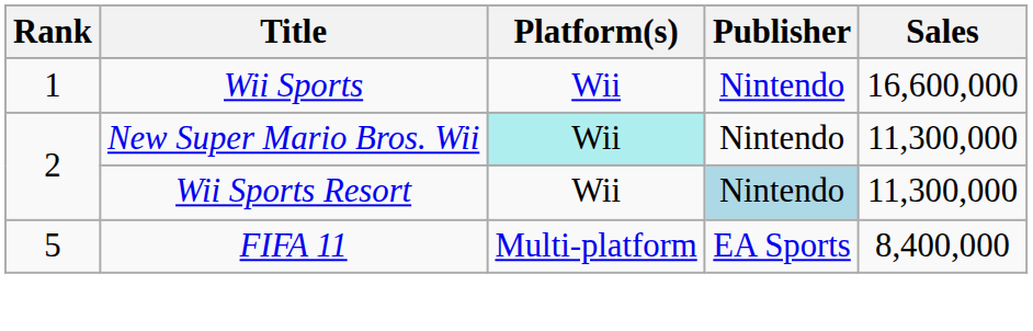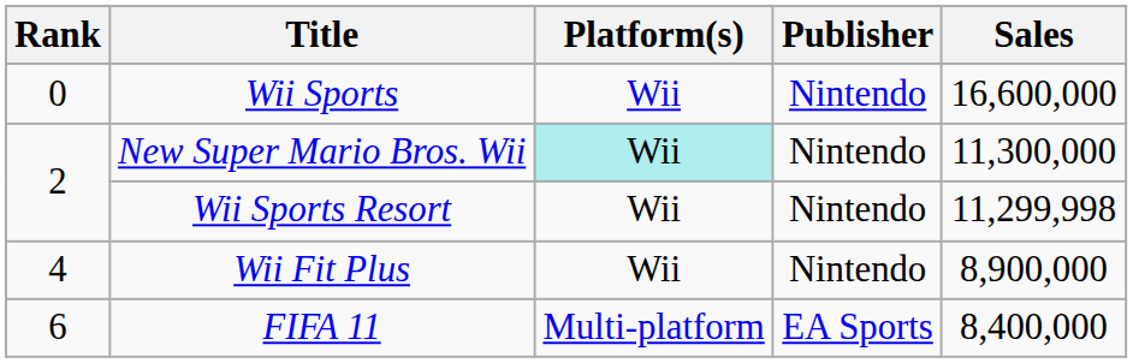Wii Sports | Rank: 1 -> 0
Wii Sports Resort | Publisher: lightblue background -> no background
Wii Sports Resort | Sales: 11,300,000 -> 11,299,998
+ row: 4 | Wii Fit Plus | Wii | Nintendo | 8,900,000
FIFA 11 | Rank: 5 -> 6
